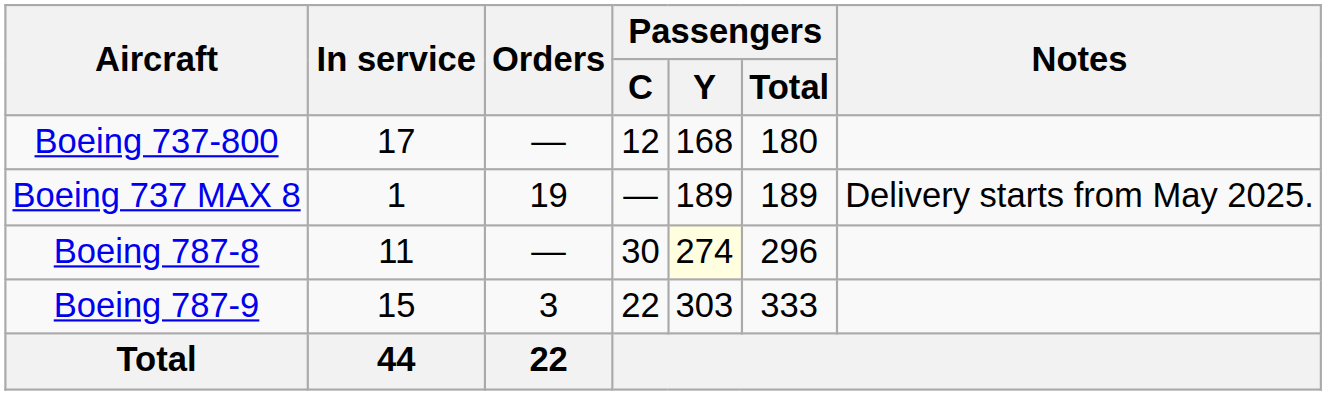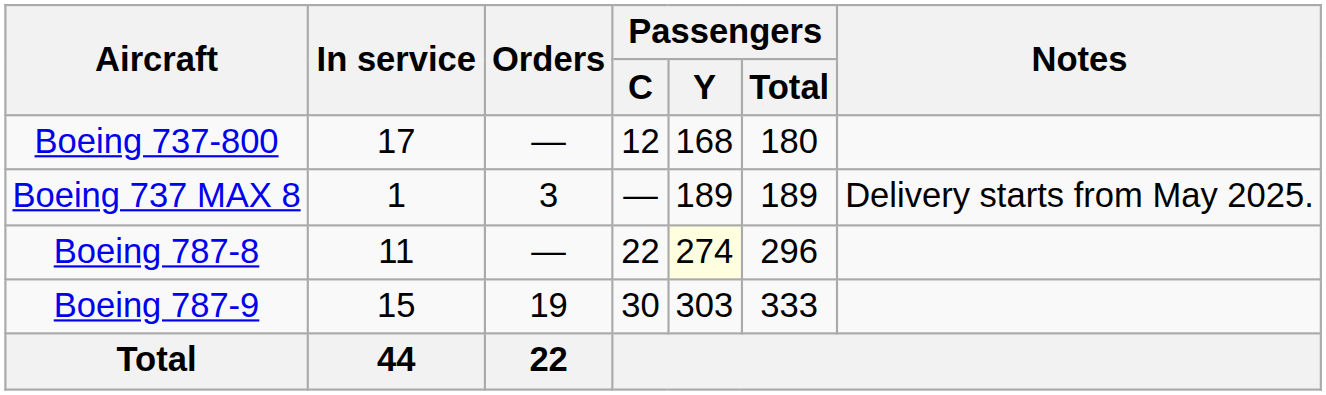Boeing 737 MAX 8 | Orders: 19 -> 3
Boeing 787-8 | Passengers / C: 30 -> 22
Boeing 787-9 | Orders: 3 -> 19
Boeing 787-9 | Passengers / C: 22 -> 30
